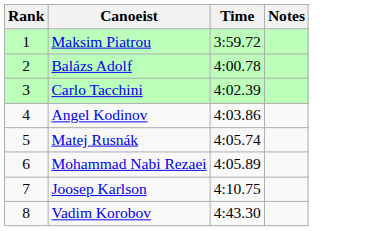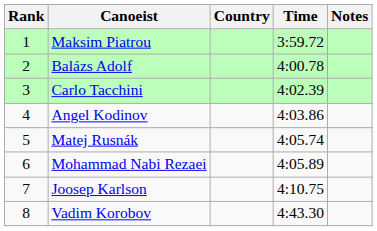+ column: Country
